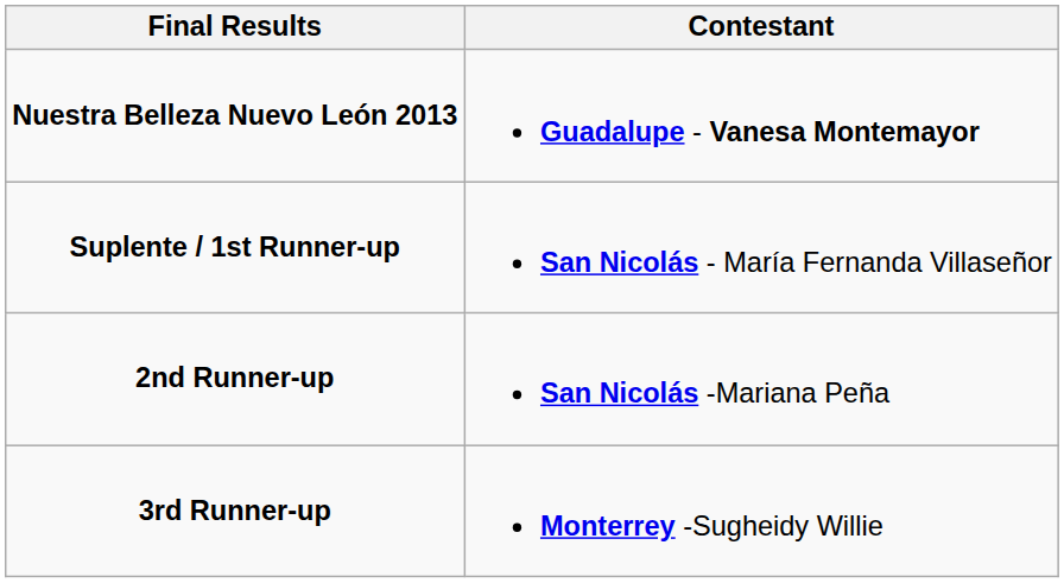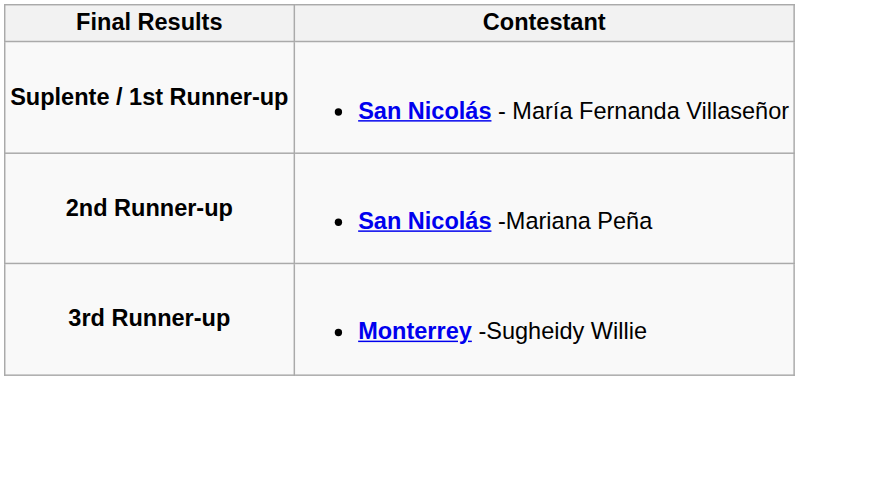- row: Nuestra Belleza Nuevo León 2013 | Guadalupe - Vanesa Montemayor
